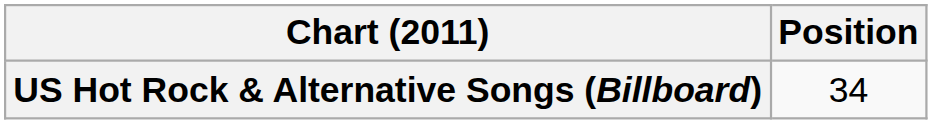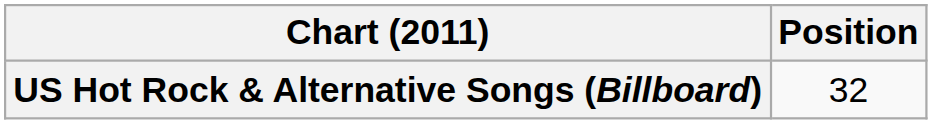US Hot Rock & Alternative Songs (Billboard) | Position: 34 -> 32
